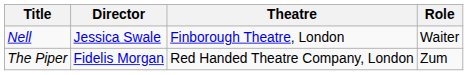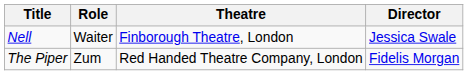columns swapped: Role <-> Director
